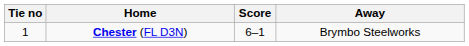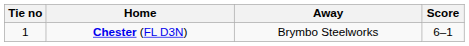columns swapped: Score <-> Away
